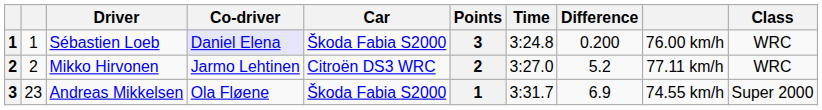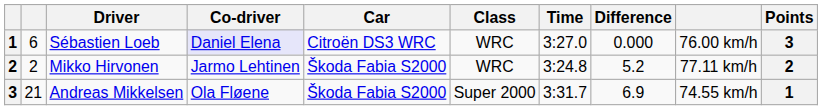columns swapped: Class <-> Points
Sébastien Loeb | column 2: 1 -> 6
Sébastien Loeb | Car: Škoda Fabia S2000 -> Citroën DS3 WRC
Sébastien Loeb | Time: 3:24.8 -> 3:27.0
Sébastien Loeb | Difference: 0.200 -> 0.000
Mikko Hirvonen | Car: Citroën DS3 WRC -> Škoda Fabia S2000
Mikko Hirvonen | Time: 3:27.0 -> 3:24.8
Andreas Mikkelsen | column 2: 23 -> 21
